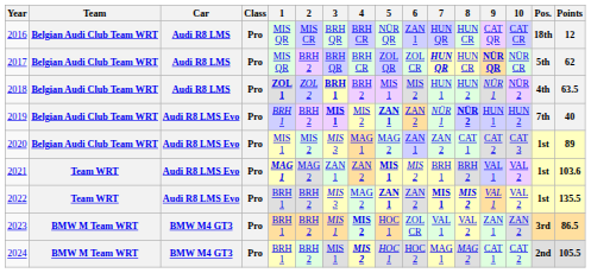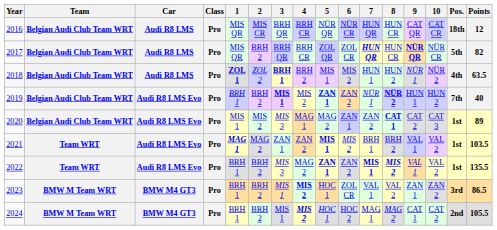2016 | 6: ZAN 1 -> NÜR CR
2017 | Points: 62 -> 82
2020 | 8: normal -> bold
2021 | Points: 103.6 -> 103.5
